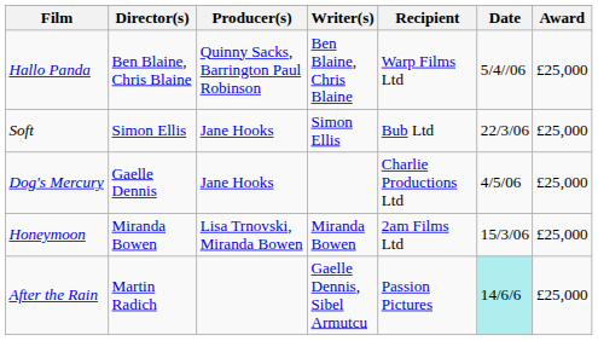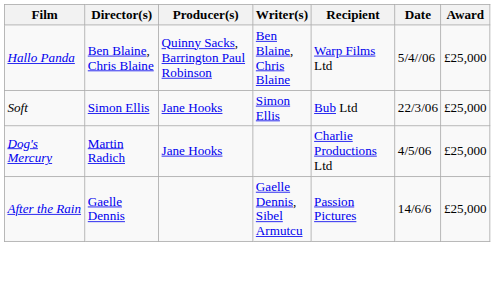Dog's Mercury | Director(s): Gaelle Dennis -> Martin Radich
- row: Honeymoon | Miranda Bowen | Lisa Trnovski, Miranda Bowen | Miranda Bowen | 2am Films Ltd | 15/3/06 | £25,000
After the Rain | Director(s): Martin Radich -> Gaelle Dennis
After the Rain | Date: paleturquoise background -> no background
